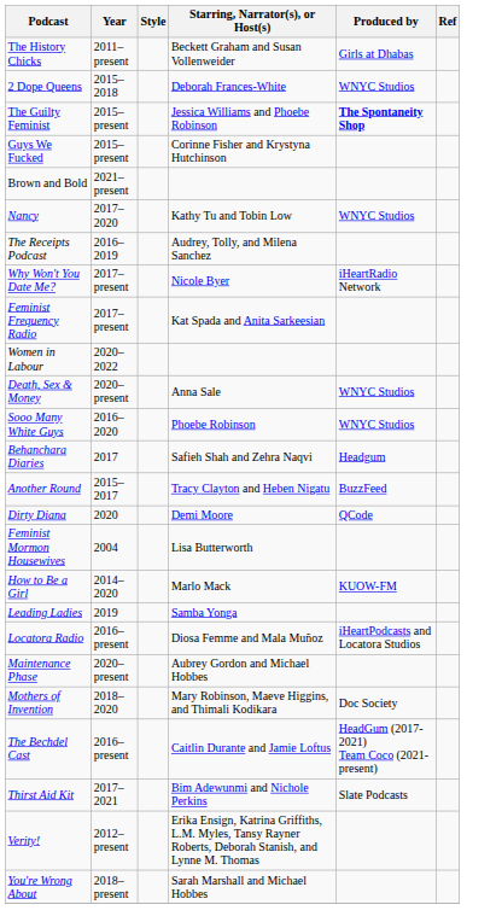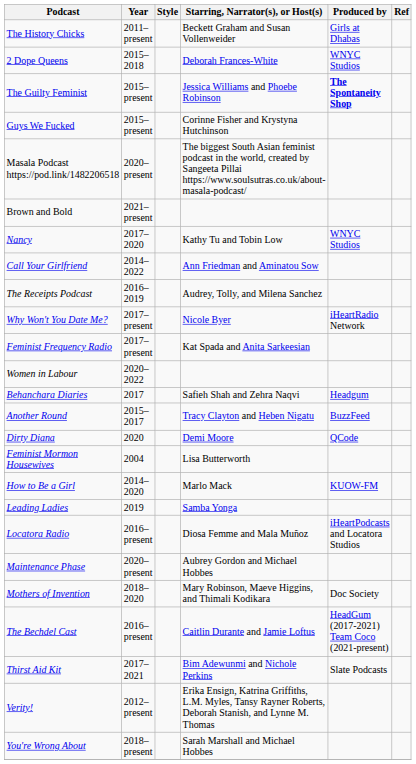+ row: Masala Podcast https://pod.link/1482206518 | 2020–present | The biggest South Asian feminist podcast in the world, created by Sangeeta Pillai https://www.soulsutras.co.uk/about-masala-podcast/
+ row: Call Your Girlfriend | 2014–2022 | Ann Friedman and Aminatou Sow
- row: Death, Sex & Money | 2020–present | Anna Sale | WNYC Studios
- row: Sooo Many White Guys | 2016–2020 | Phoebe Robinson | WNYC Studios
